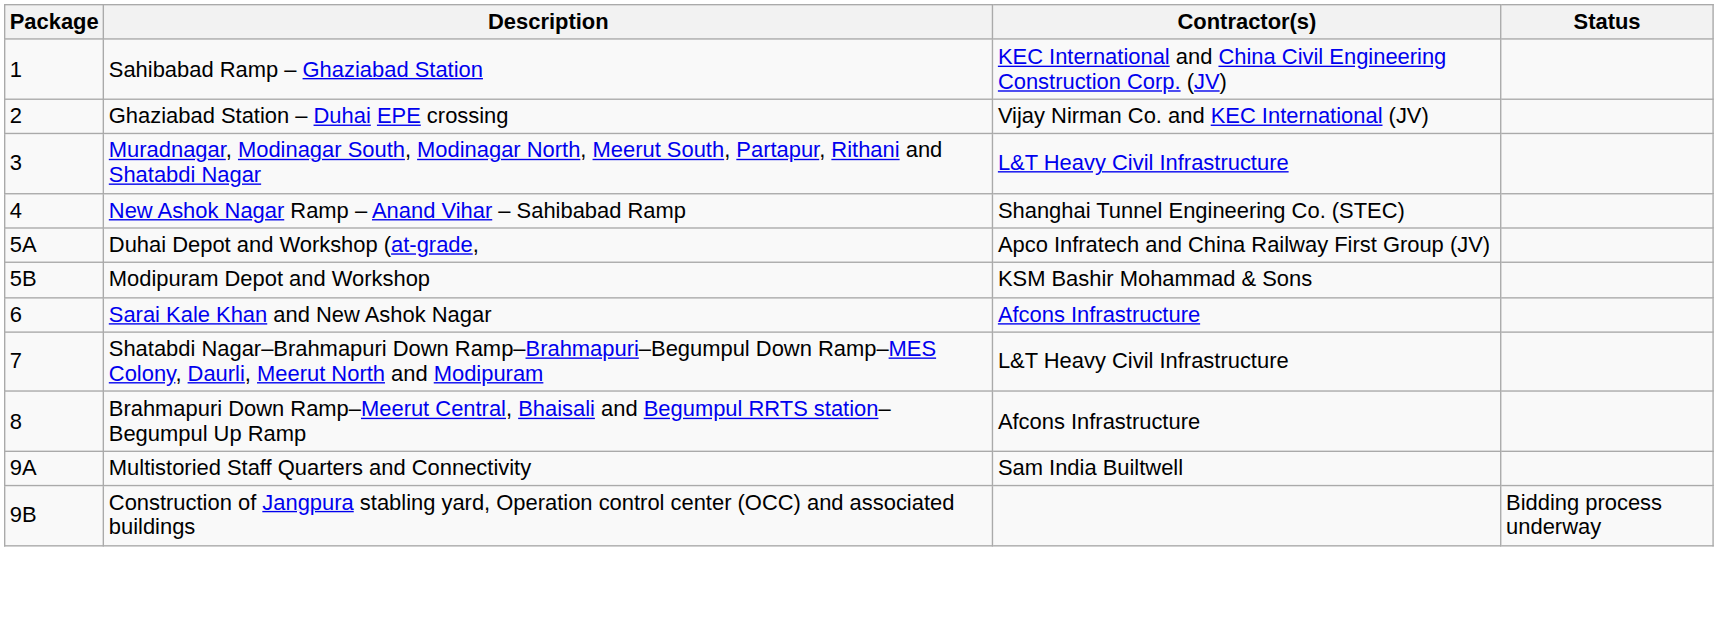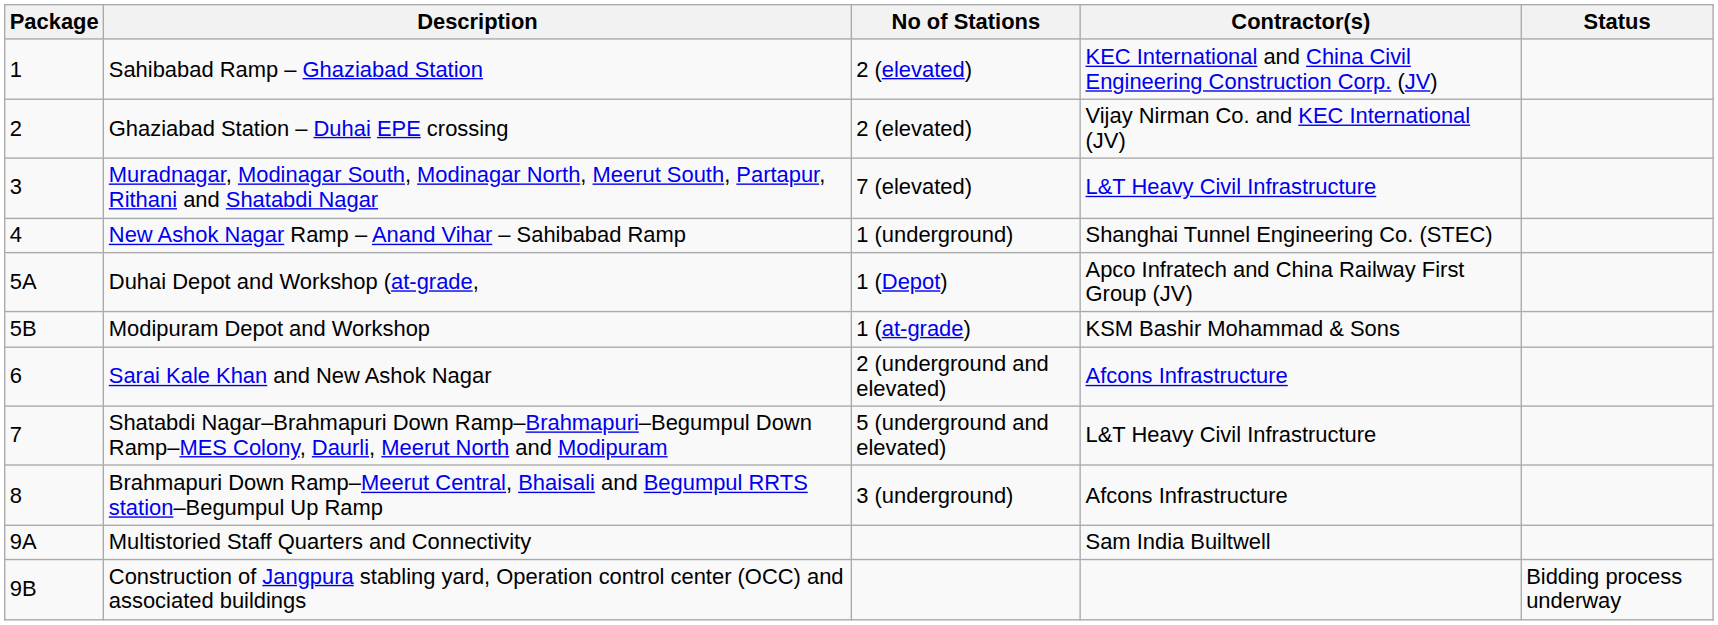+ column: No of Stations | 2 (elevated) | 2 (elevated) | 7 (elevated) | 1 (underground) | 1 (Depot) | 1 (at-grade) | 2 (underground and elevated) | 5 (underground and elevated) | 3 (underground)
